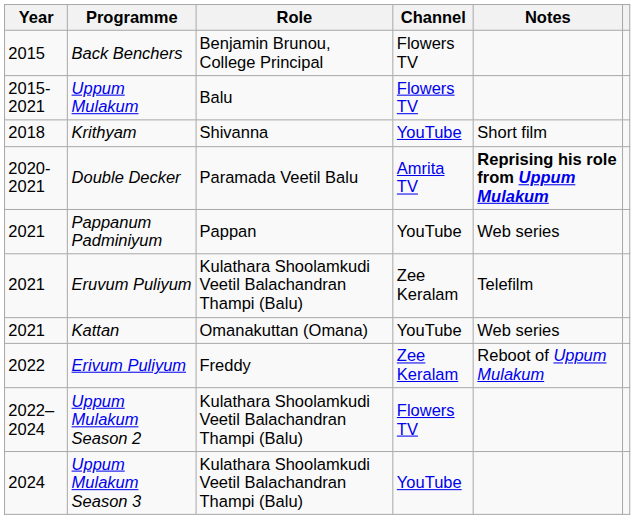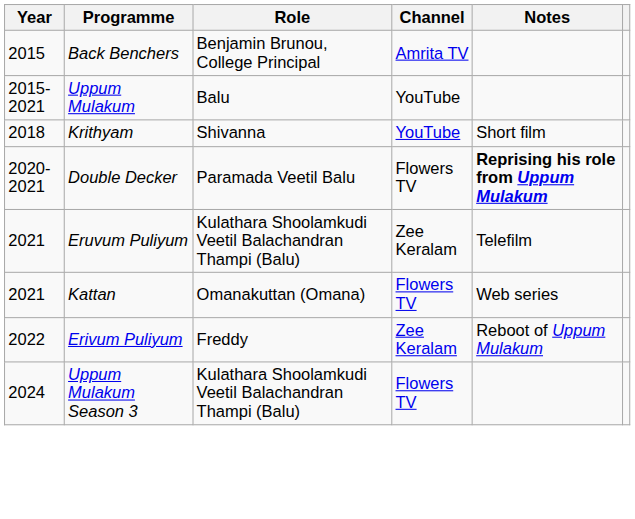Back Benchers | Channel: Flowers TV -> Amrita TV
Uppum Mulakum | Channel: Flowers TV -> YouTube
Double Decker | Channel: Amrita TV -> Flowers TV
- row: 2021 | Pappanum Padminiyum | Pappan | YouTube | Web series
Kattan | Channel: YouTube -> Flowers TV
- row: 2022–2024 | Uppum Mulakum Season 2 | Kulathara Shoolamkudi Veetil Balachandran Thampi (Balu) | Flowers TV
Uppum Mulakum Season 3 | Channel: YouTube -> Flowers TV
